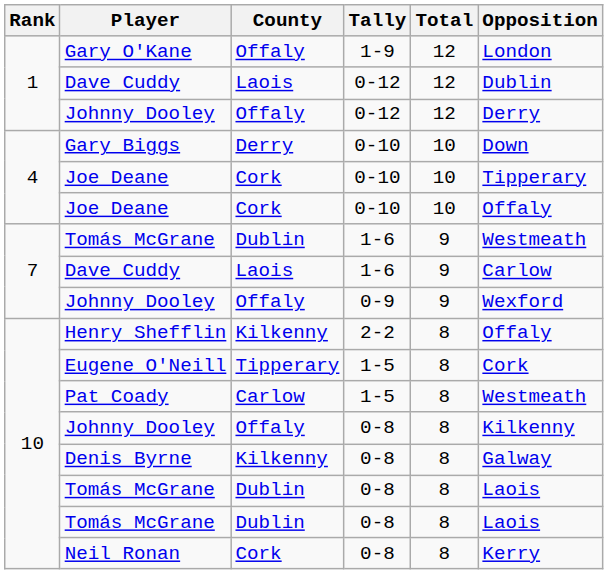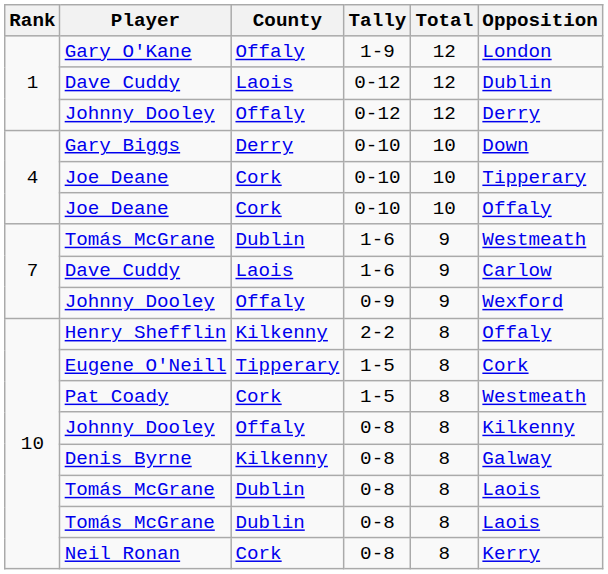Pat Coady | County: Carlow -> Cork
